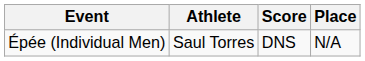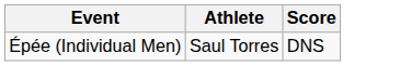- column: Place | N/A
